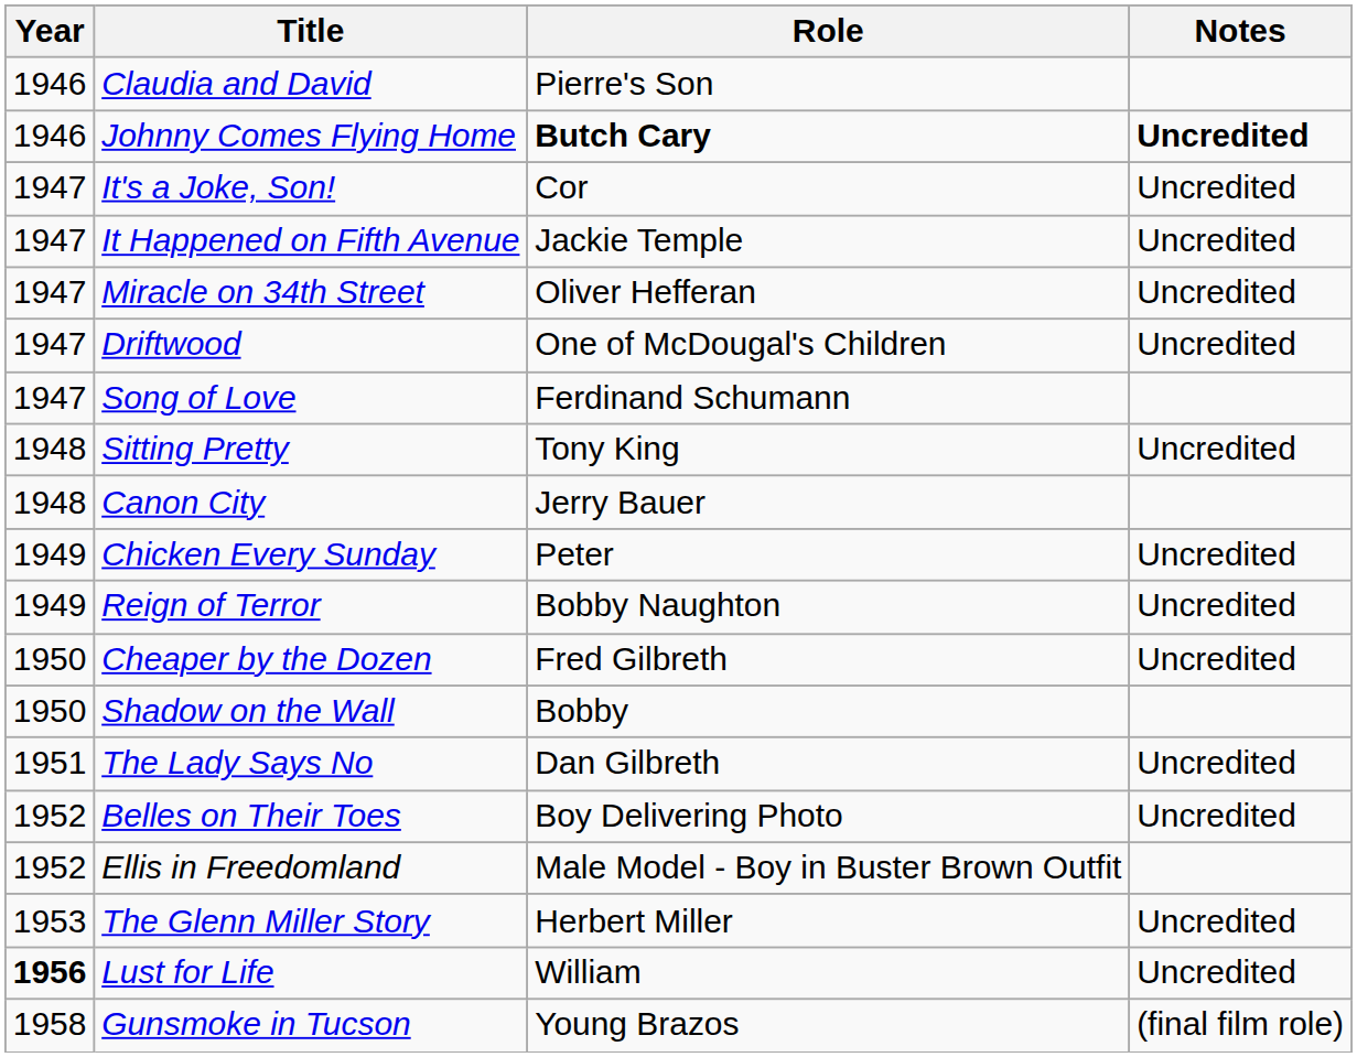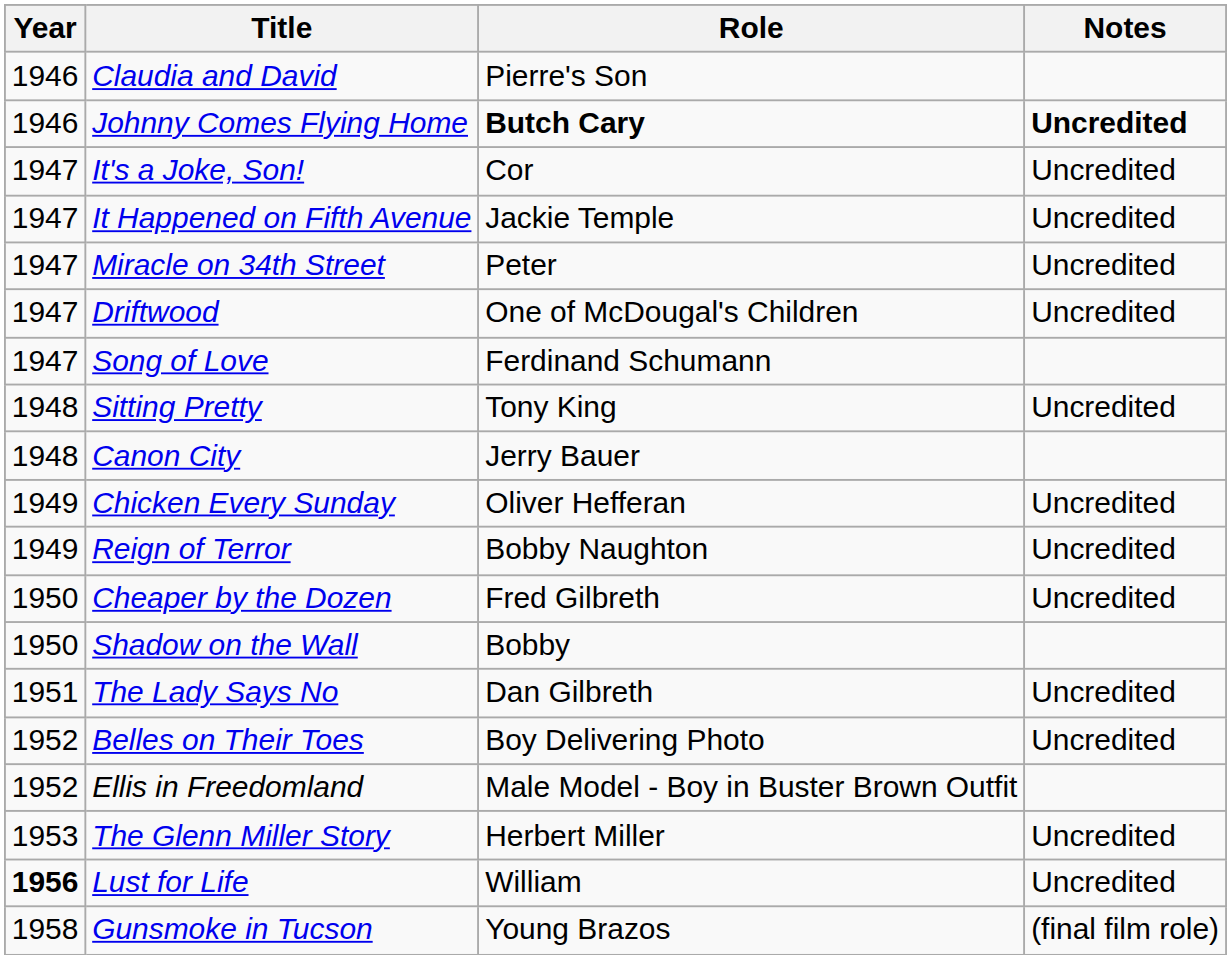Miracle on 34th Street | Role: Oliver Hefferan -> Peter
Chicken Every Sunday | Role: Peter -> Oliver Hefferan
